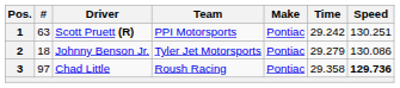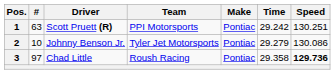2 | #: 18 -> 10
